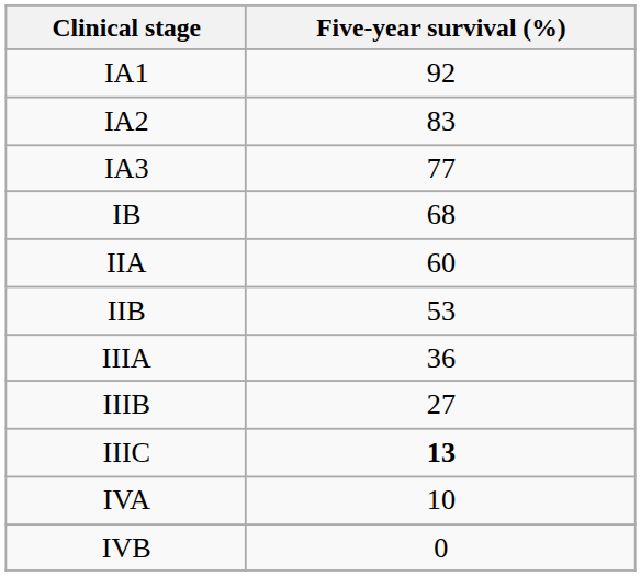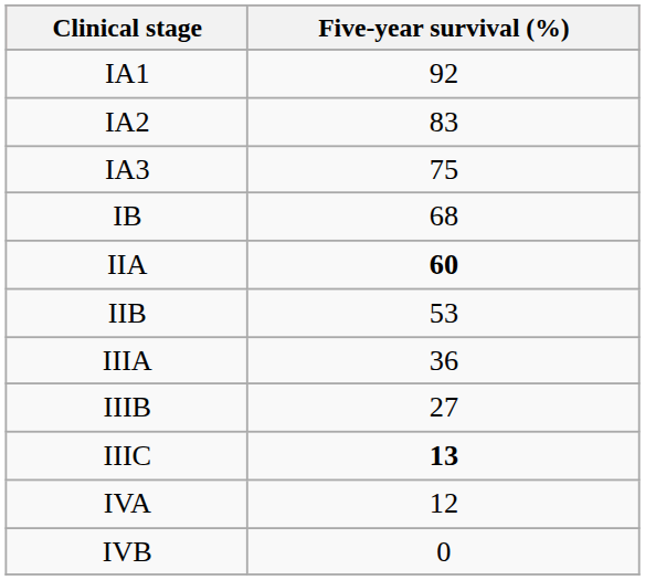IA3 | Five-year survival (%): 77 -> 75
IIA | Five-year survival (%): normal -> bold
IVA | Five-year survival (%): 10 -> 12
